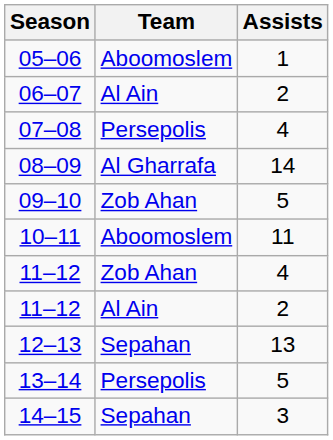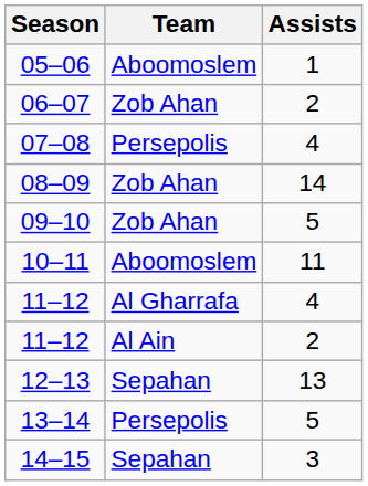06–07 | Team: Al Ain -> Zob Ahan
08–09 | Team: Al Gharrafa -> Zob Ahan
11–12 / 4 | Team: Zob Ahan -> Al Gharrafa
